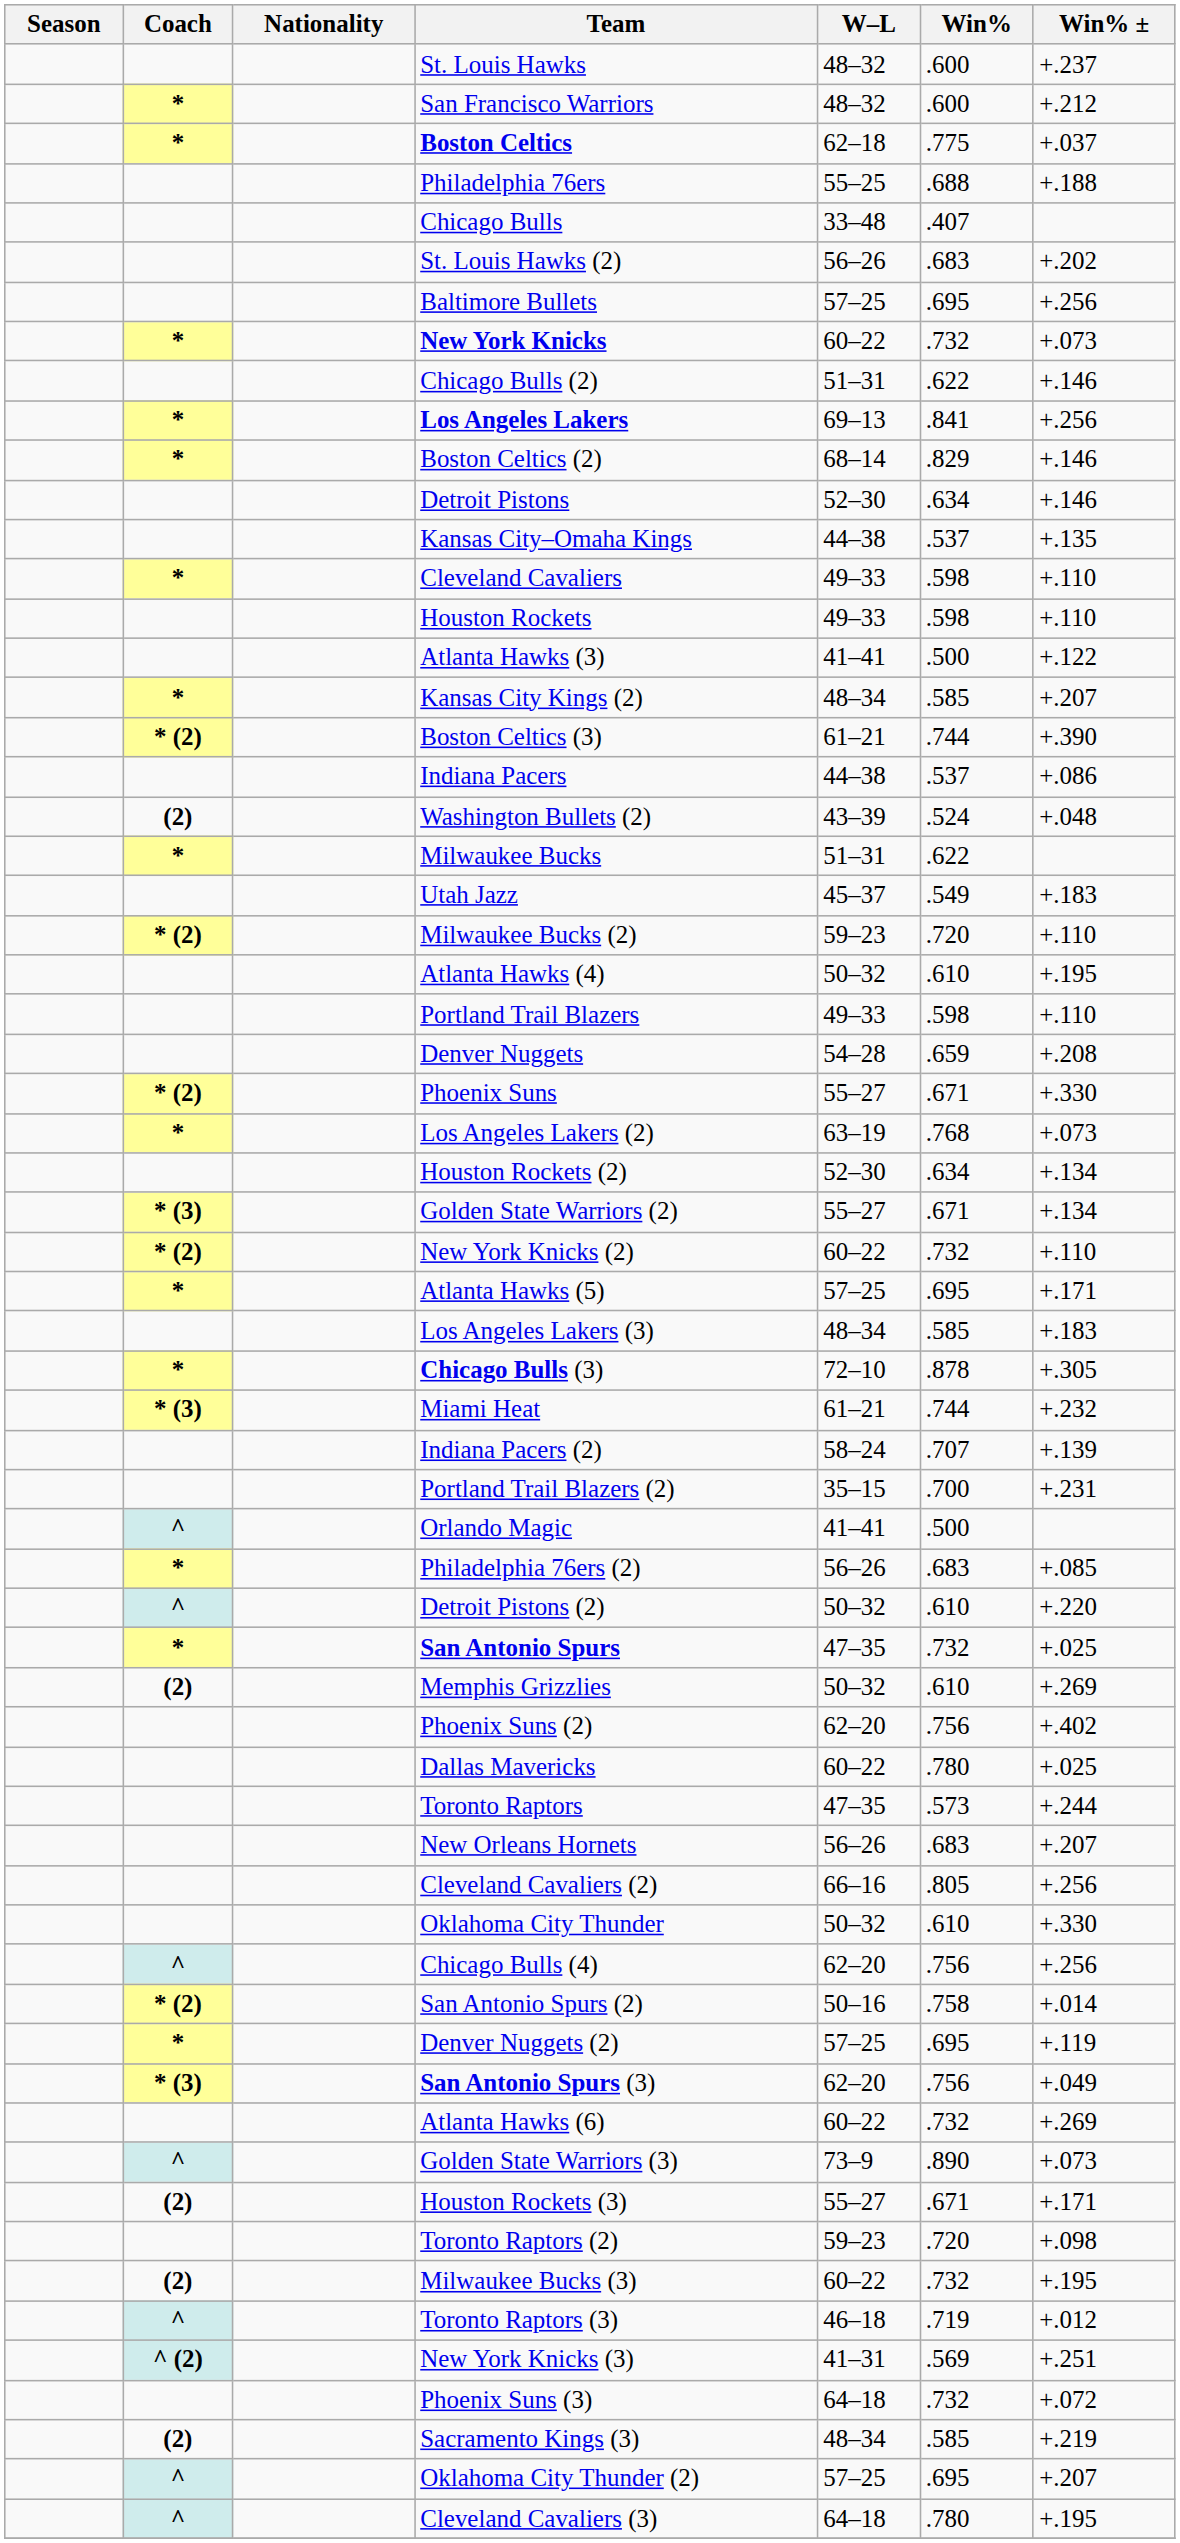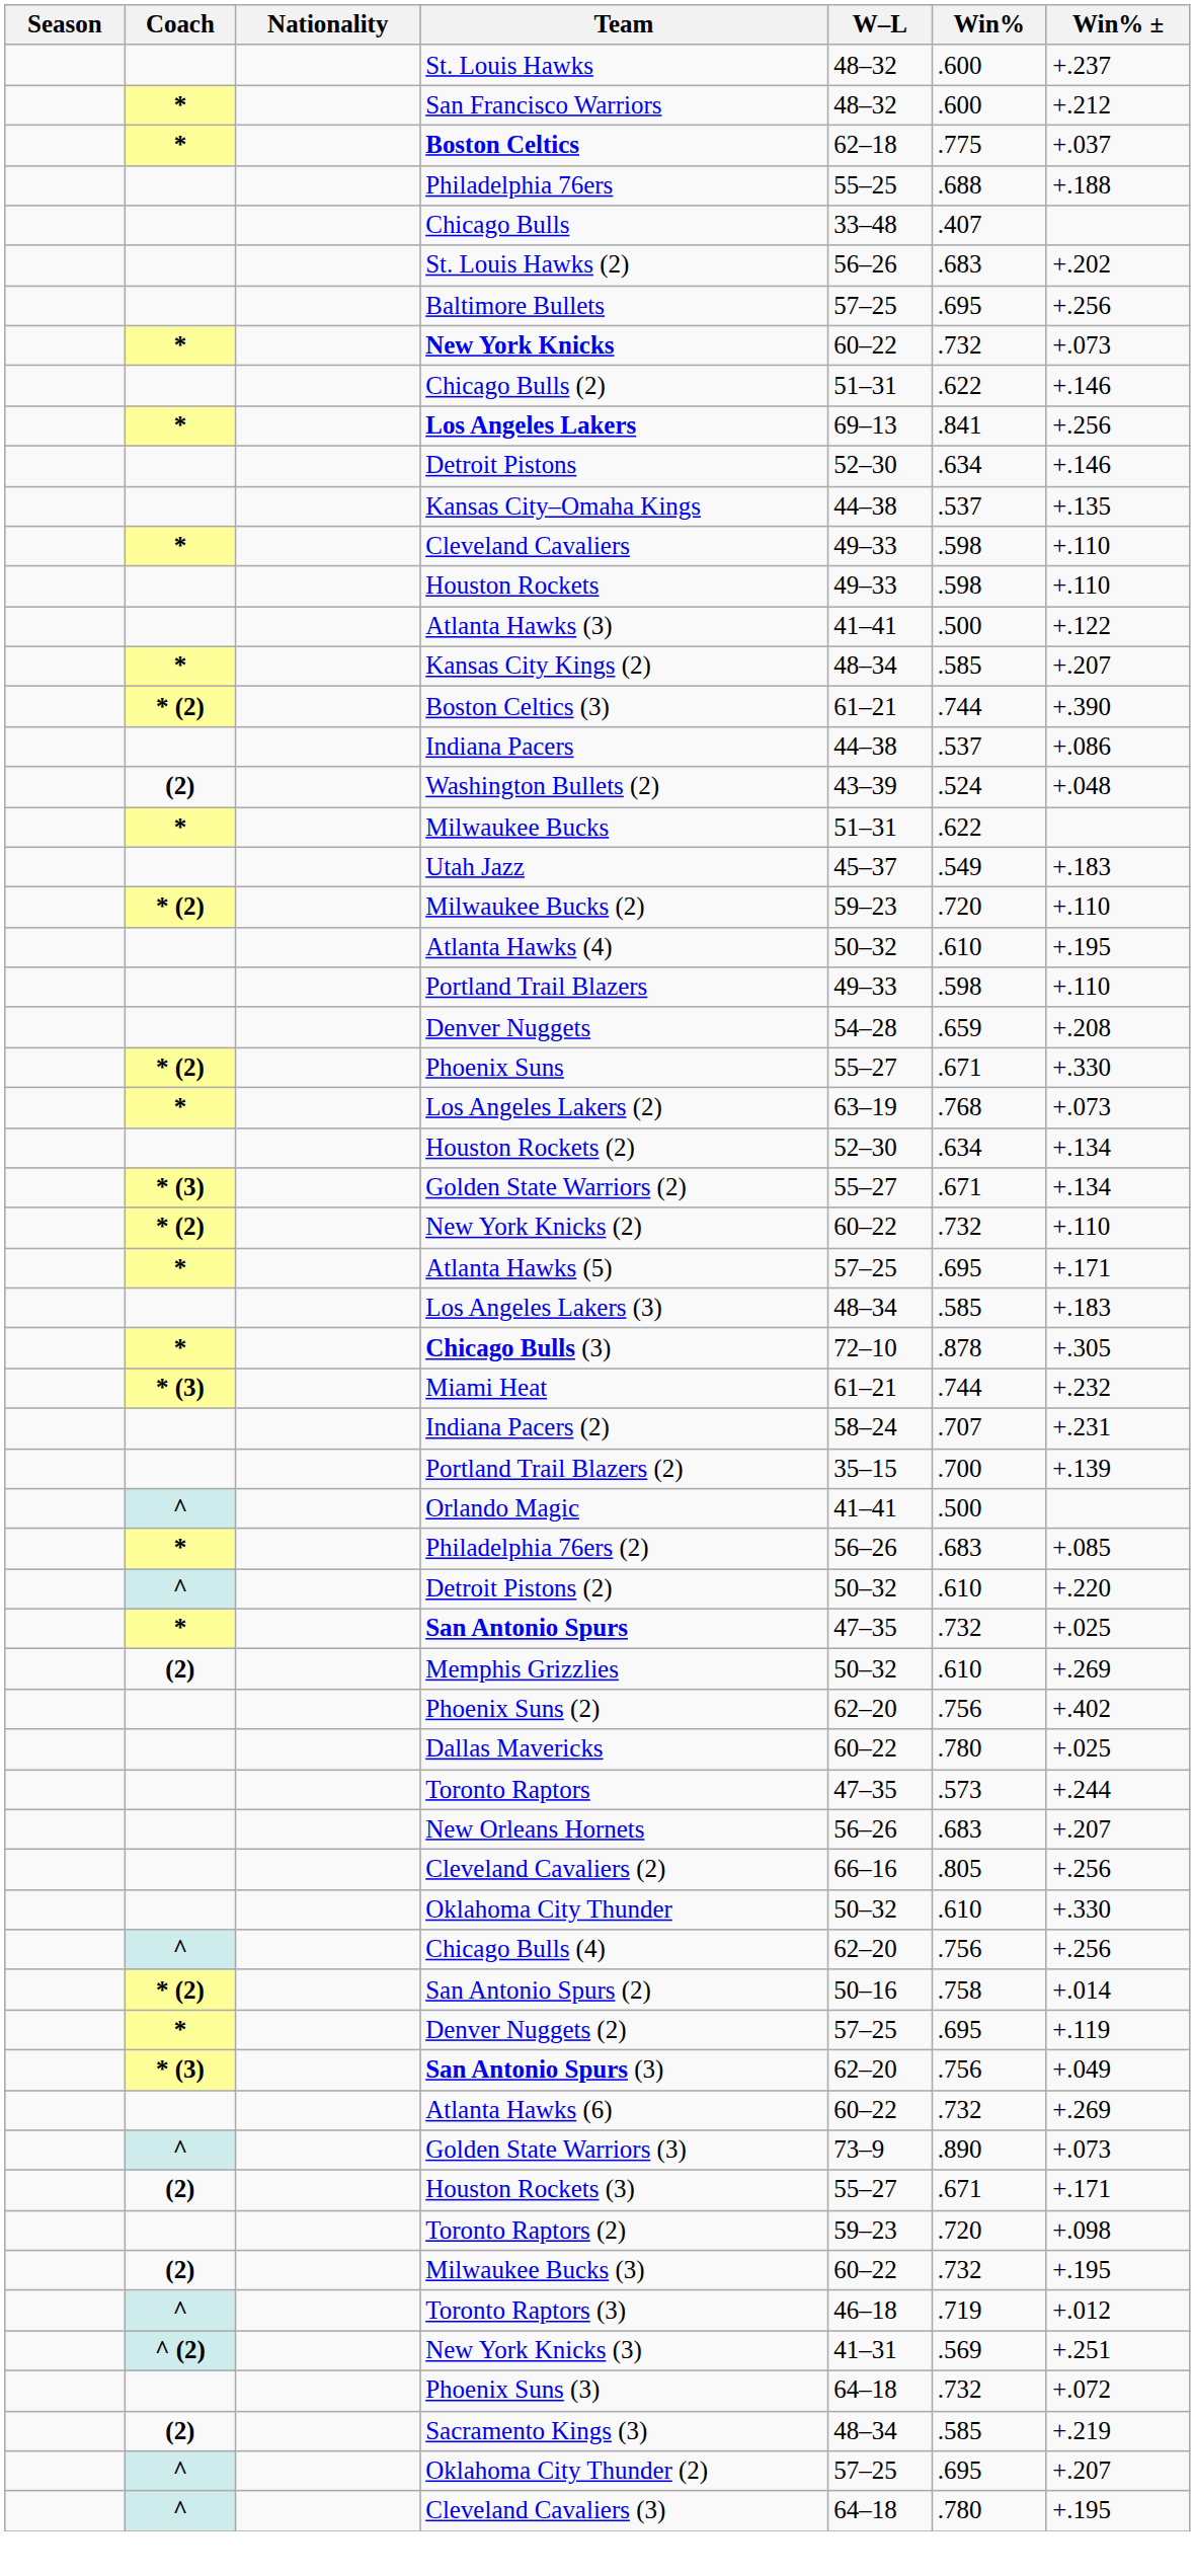- row: * | Boston Celtics (2) | 68–14 | .829 | +.146
Indiana Pacers (2) | Win% ±: +.139 -> +.231
Portland Trail Blazers (2) | Win% ±: +.231 -> +.139
